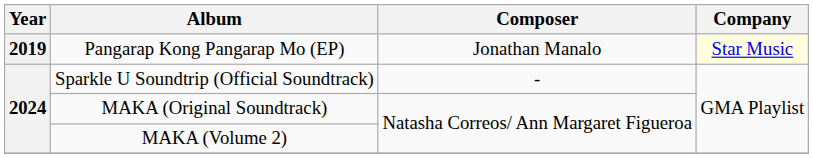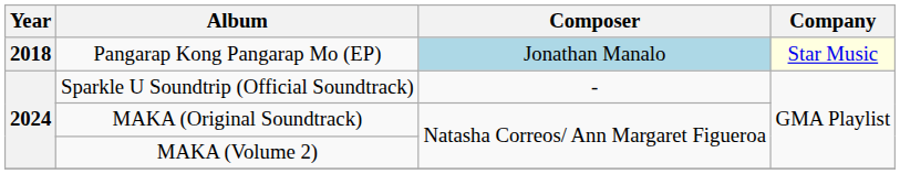Pangarap Kong Pangarap Mo (EP) | Year: 2019 -> 2018
Pangarap Kong Pangarap Mo (EP) | Composer: no background -> lightblue background
